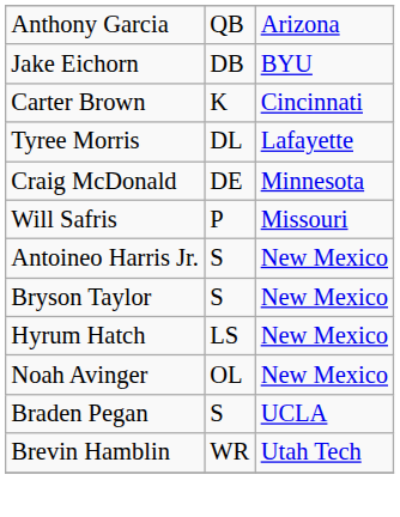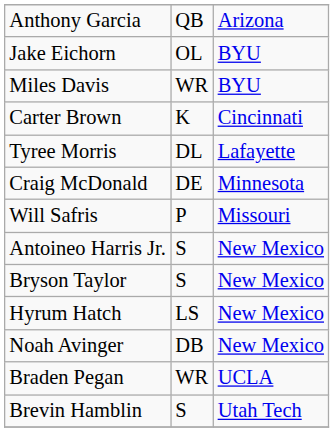Jake Eichorn | column 2: DB -> OL
+ row: Miles Davis | WR | BYU
Noah Avinger | column 2: OL -> DB
Braden Pegan | column 2: S -> WR
Brevin Hamblin | column 2: WR -> S
